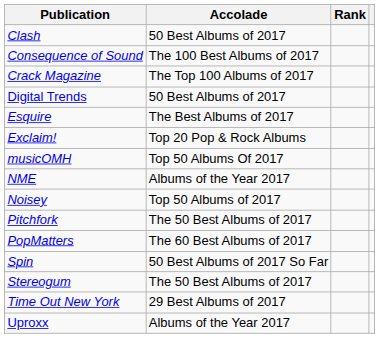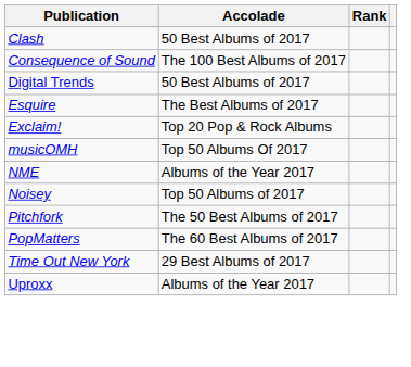- row: Crack Magazine | The Top 100 Albums of 2017
- row: Spin | 50 Best Albums of 2017 So Far
- row: Stereogum | The 50 Best Albums of 2017
